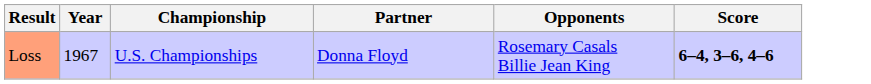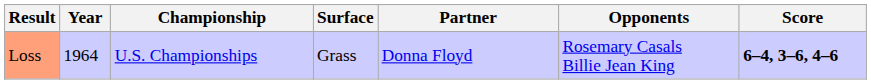+ column: Surface | Grass
Loss | Year: 1967 -> 1964
